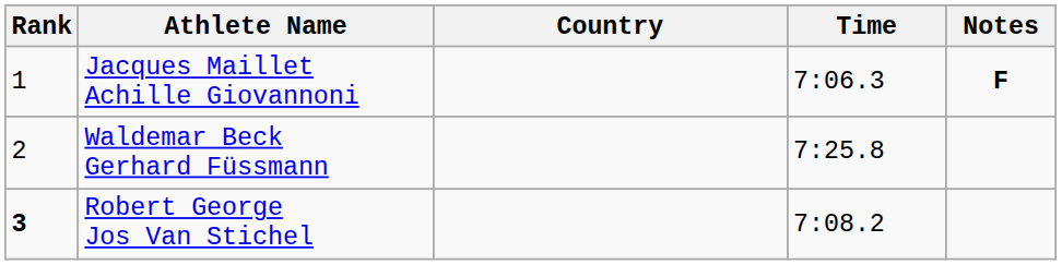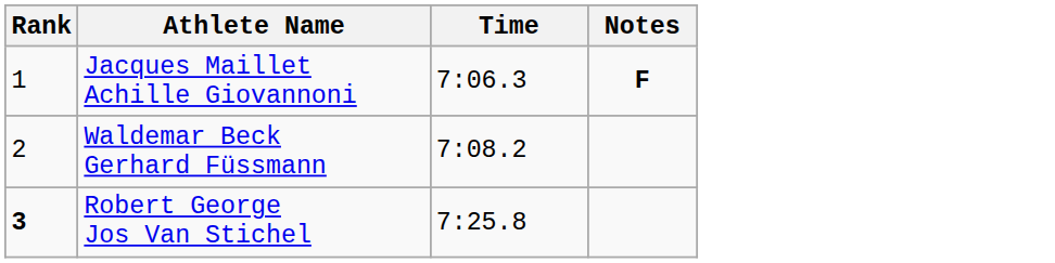- column: Country
Waldemar Beck Gerhard Füssmann | Time: 7:25.8 -> 7:08.2
Robert George Jos Van Stichel | Time: 7:08.2 -> 7:25.8
